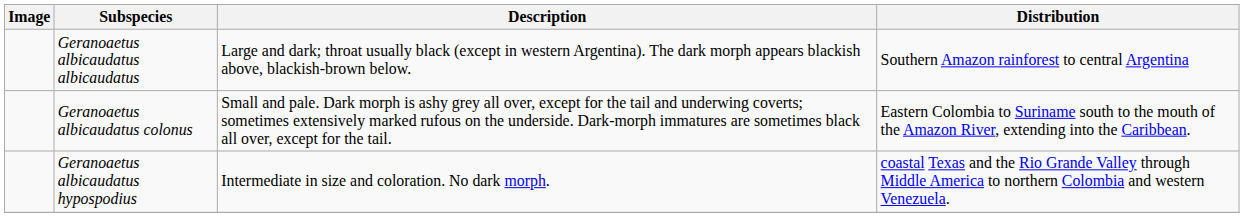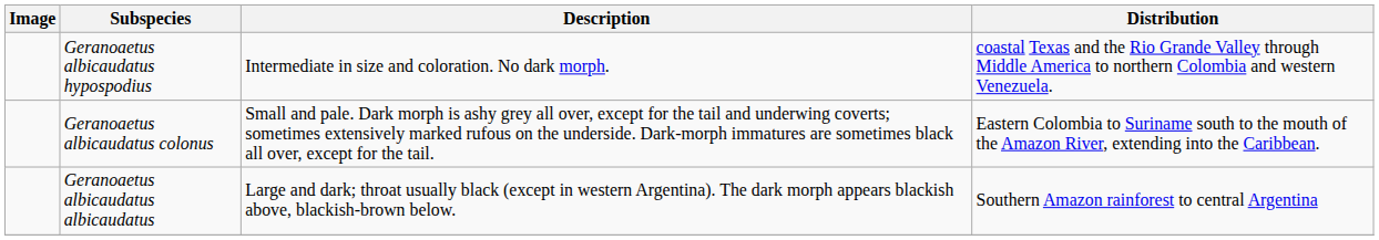rows swapped: Geranoaetus albicaudatus hypospodius <-> Geranoaetus albicaudatus albicaudatus
